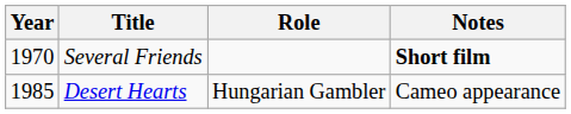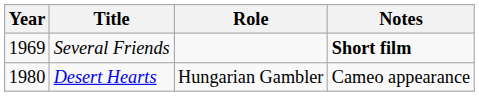Several Friends | Year: 1970 -> 1969
Desert Hearts | Year: 1985 -> 1980
